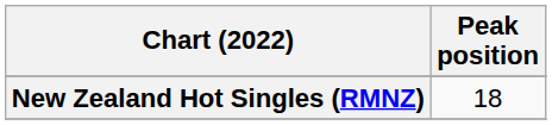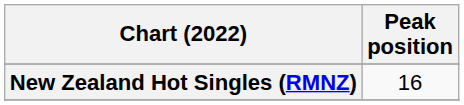New Zealand Hot Singles (RMNZ) | Peak position: 18 -> 16
